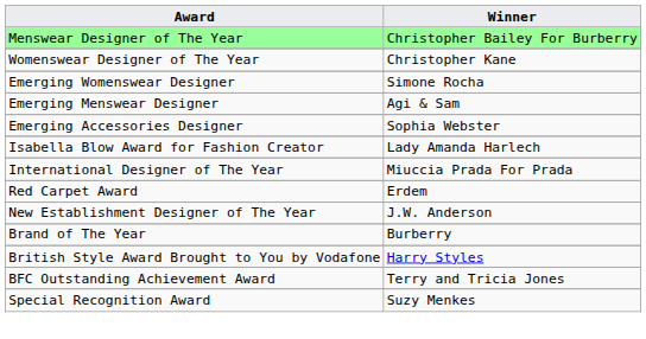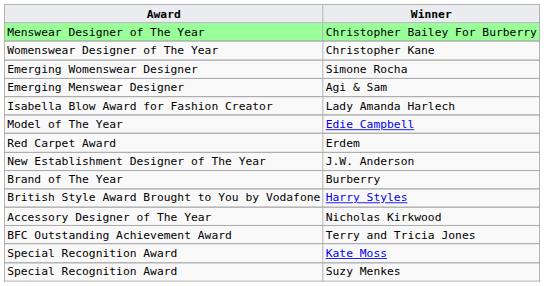- row: Emerging Accessories Designer | Sophia Webster
+ row: Model of The Year | Edie Campbell
- row: International Designer of The Year | Miuccia Prada For Prada
+ row: Accessory Designer of The Year | Nicholas Kirkwood
+ row: Special Recognition Award | Kate Moss
